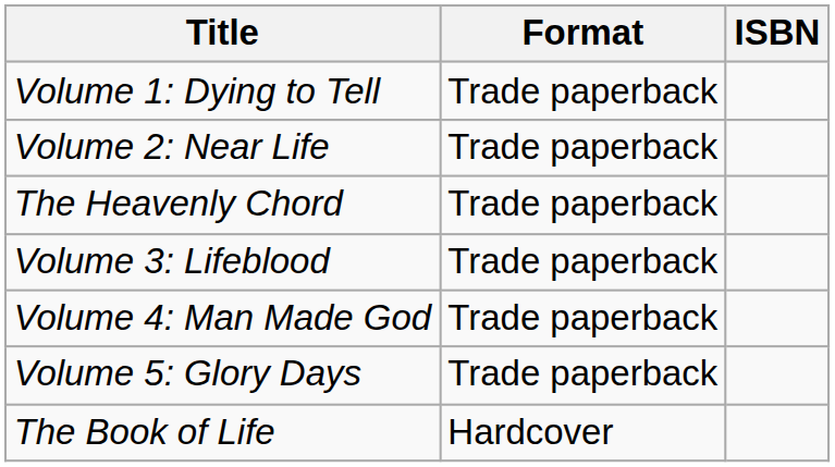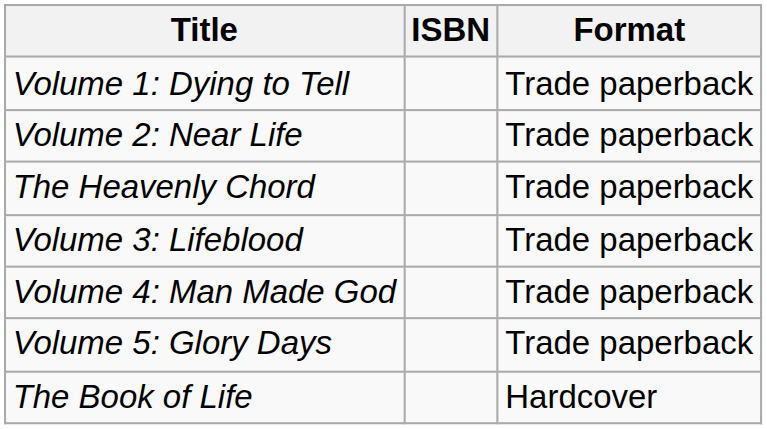columns swapped: Format <-> ISBN
